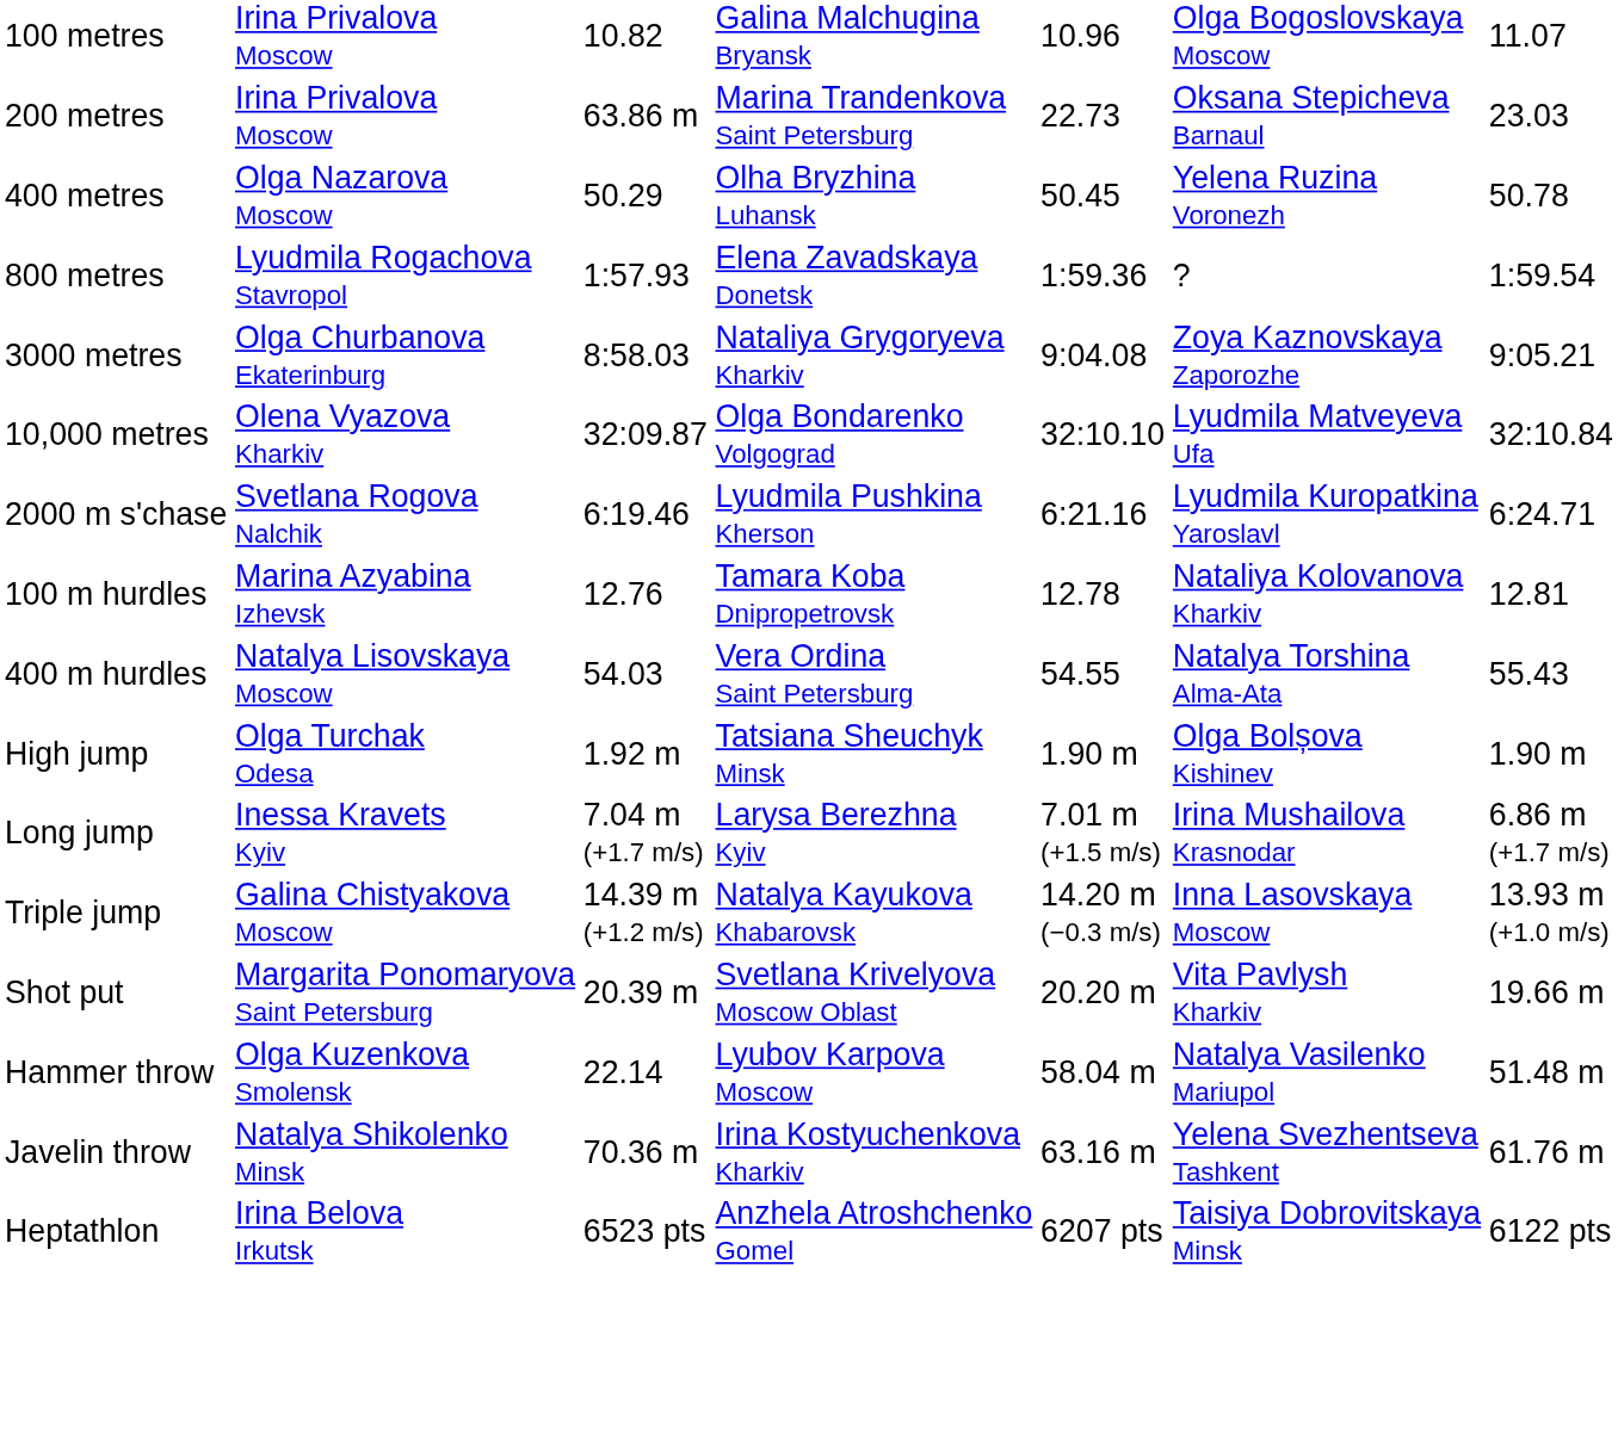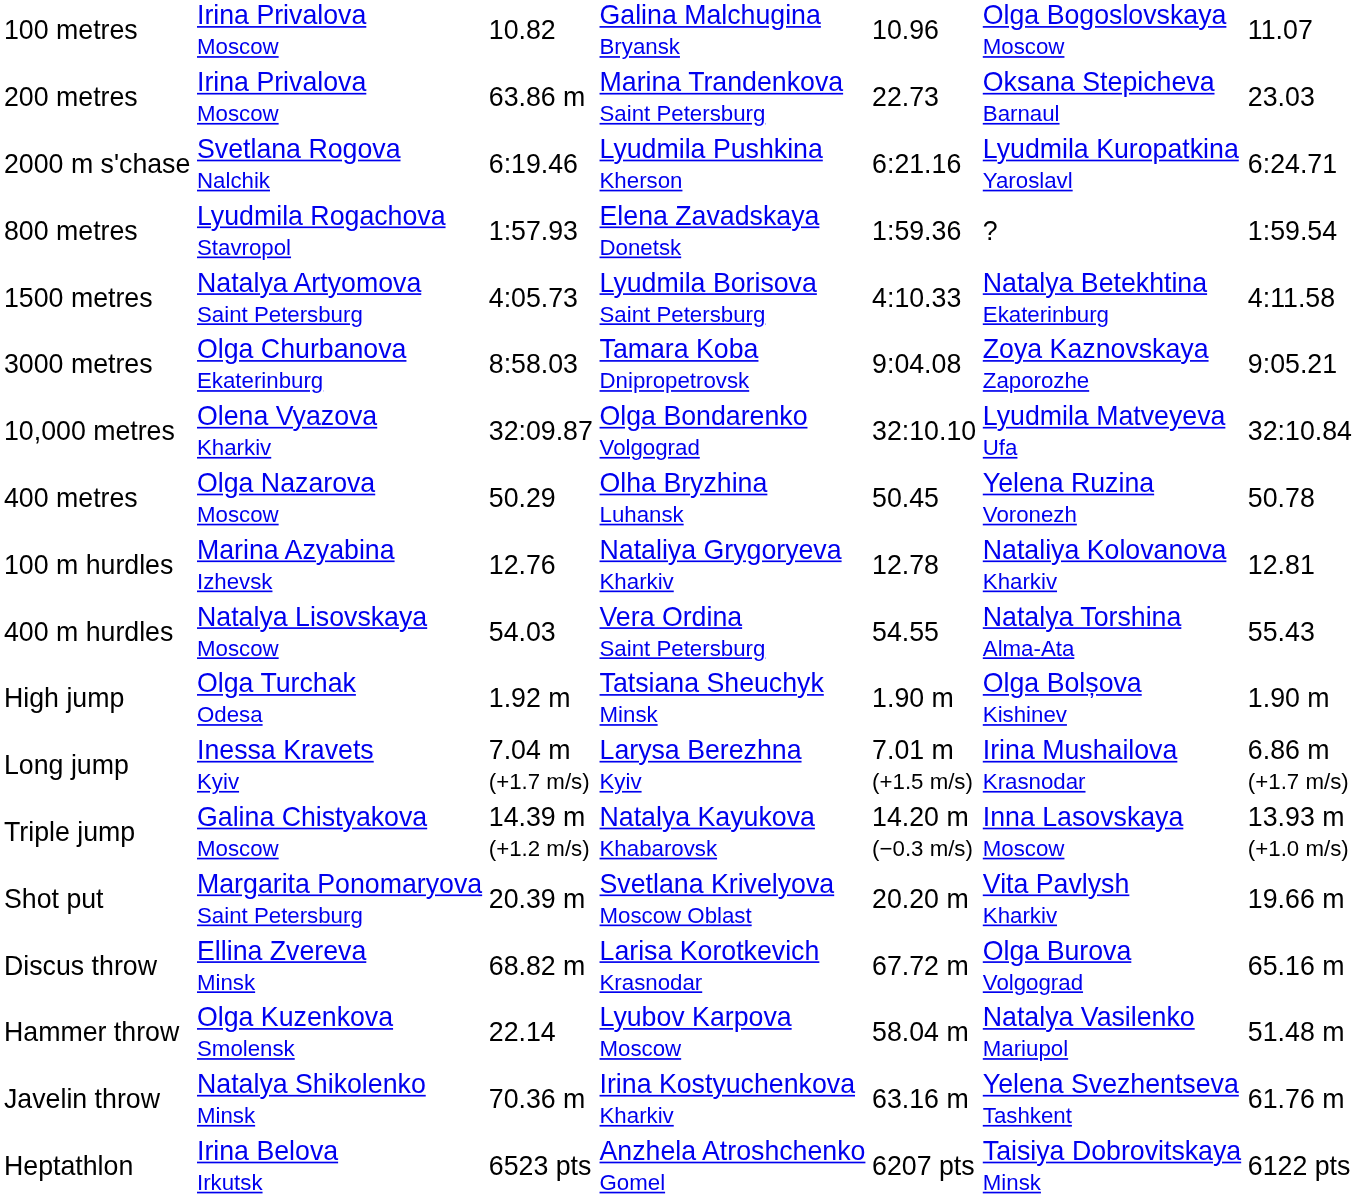rows swapped: 400 metres <-> 2000 m s'chase
+ row: 1500 metres | Natalya Artyomova Saint Petersburg | 4:05.73 | Lyudmila Borisova Saint Petersburg | 4:10.33 | Natalya Betekhtina Ekaterinburg | 4:11.58
3000 metres | column 4: Nataliya Grygoryeva Kharkiv -> Tamara Koba Dnipropetrovsk
100 m hurdles | column 4: Tamara Koba Dnipropetrovsk -> Nataliya Grygoryeva Kharkiv
+ row: Discus throw | Ellina Zvereva Minsk | 68.82 m | Larisa Korotkevich Krasnodar | 67.72 m | Olga Burova Volgograd | 65.16 m
